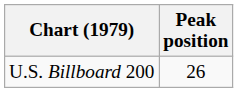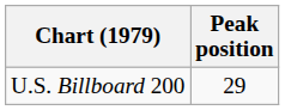U.S. Billboard 200 | Peak position: 26 -> 29
